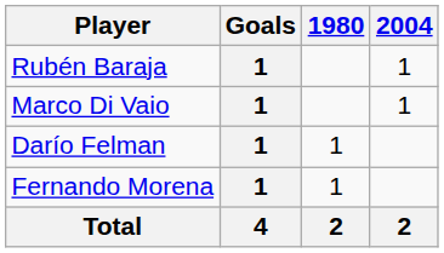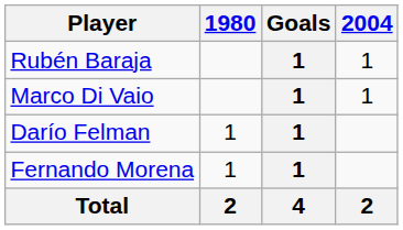columns swapped: Goals <-> 1980
